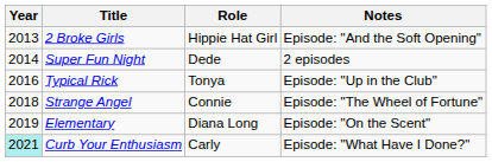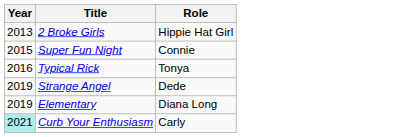- column: Notes | Episode: "And the Soft Opening" | 2 episodes | Episode: "Up in the Club" | Episode: "The Wheel of Fortune" | Episode: "On the Scent" | Episode: "What Have I Done?"
Super Fun Night | Year: 2014 -> 2015
Super Fun Night | Role: Dede -> Connie
Strange Angel | Year: 2018 -> 2019
Strange Angel | Role: Connie -> Dede
